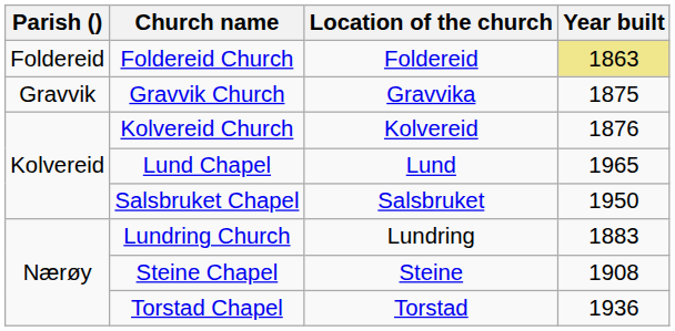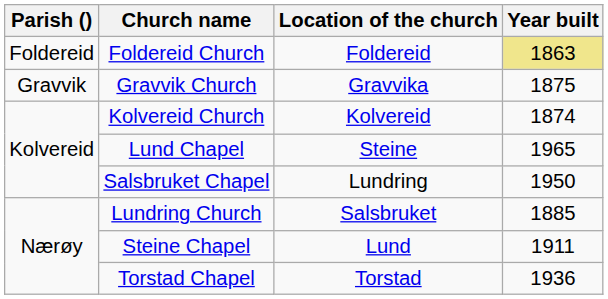Kolvereid Church | Year built: 1876 -> 1874
Lund Chapel | Location of the church: Lund -> Steine
Salsbruket Chapel | Location of the church: Salsbruket -> Lundring
Lundring Church | Location of the church: Lundring -> Salsbruket
Lundring Church | Year built: 1883 -> 1885
Steine Chapel | Location of the church: Steine -> Lund
Steine Chapel | Year built: 1908 -> 1911
